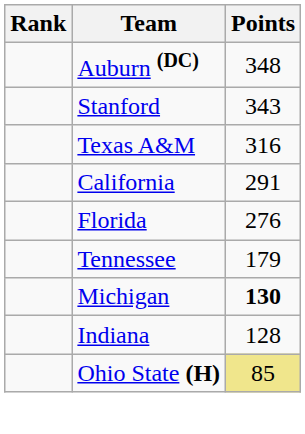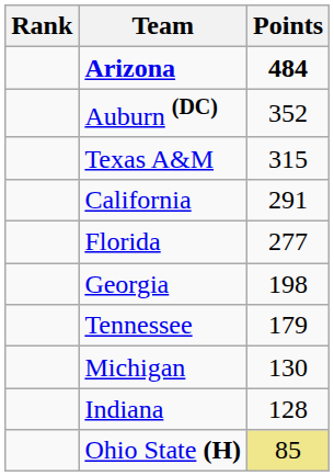+ row: Arizona | 484
Auburn (DC) | Points: 348 -> 352
- row: Stanford | 343
Texas A&M | Points: 316 -> 315
Florida | Points: 276 -> 277
+ row: Georgia | 198
Michigan | Points: bold -> normal
